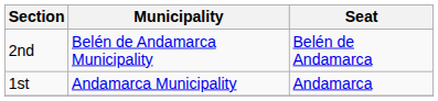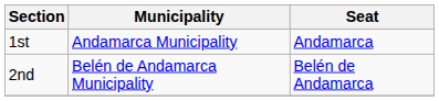rows swapped: 1st <-> 2nd
